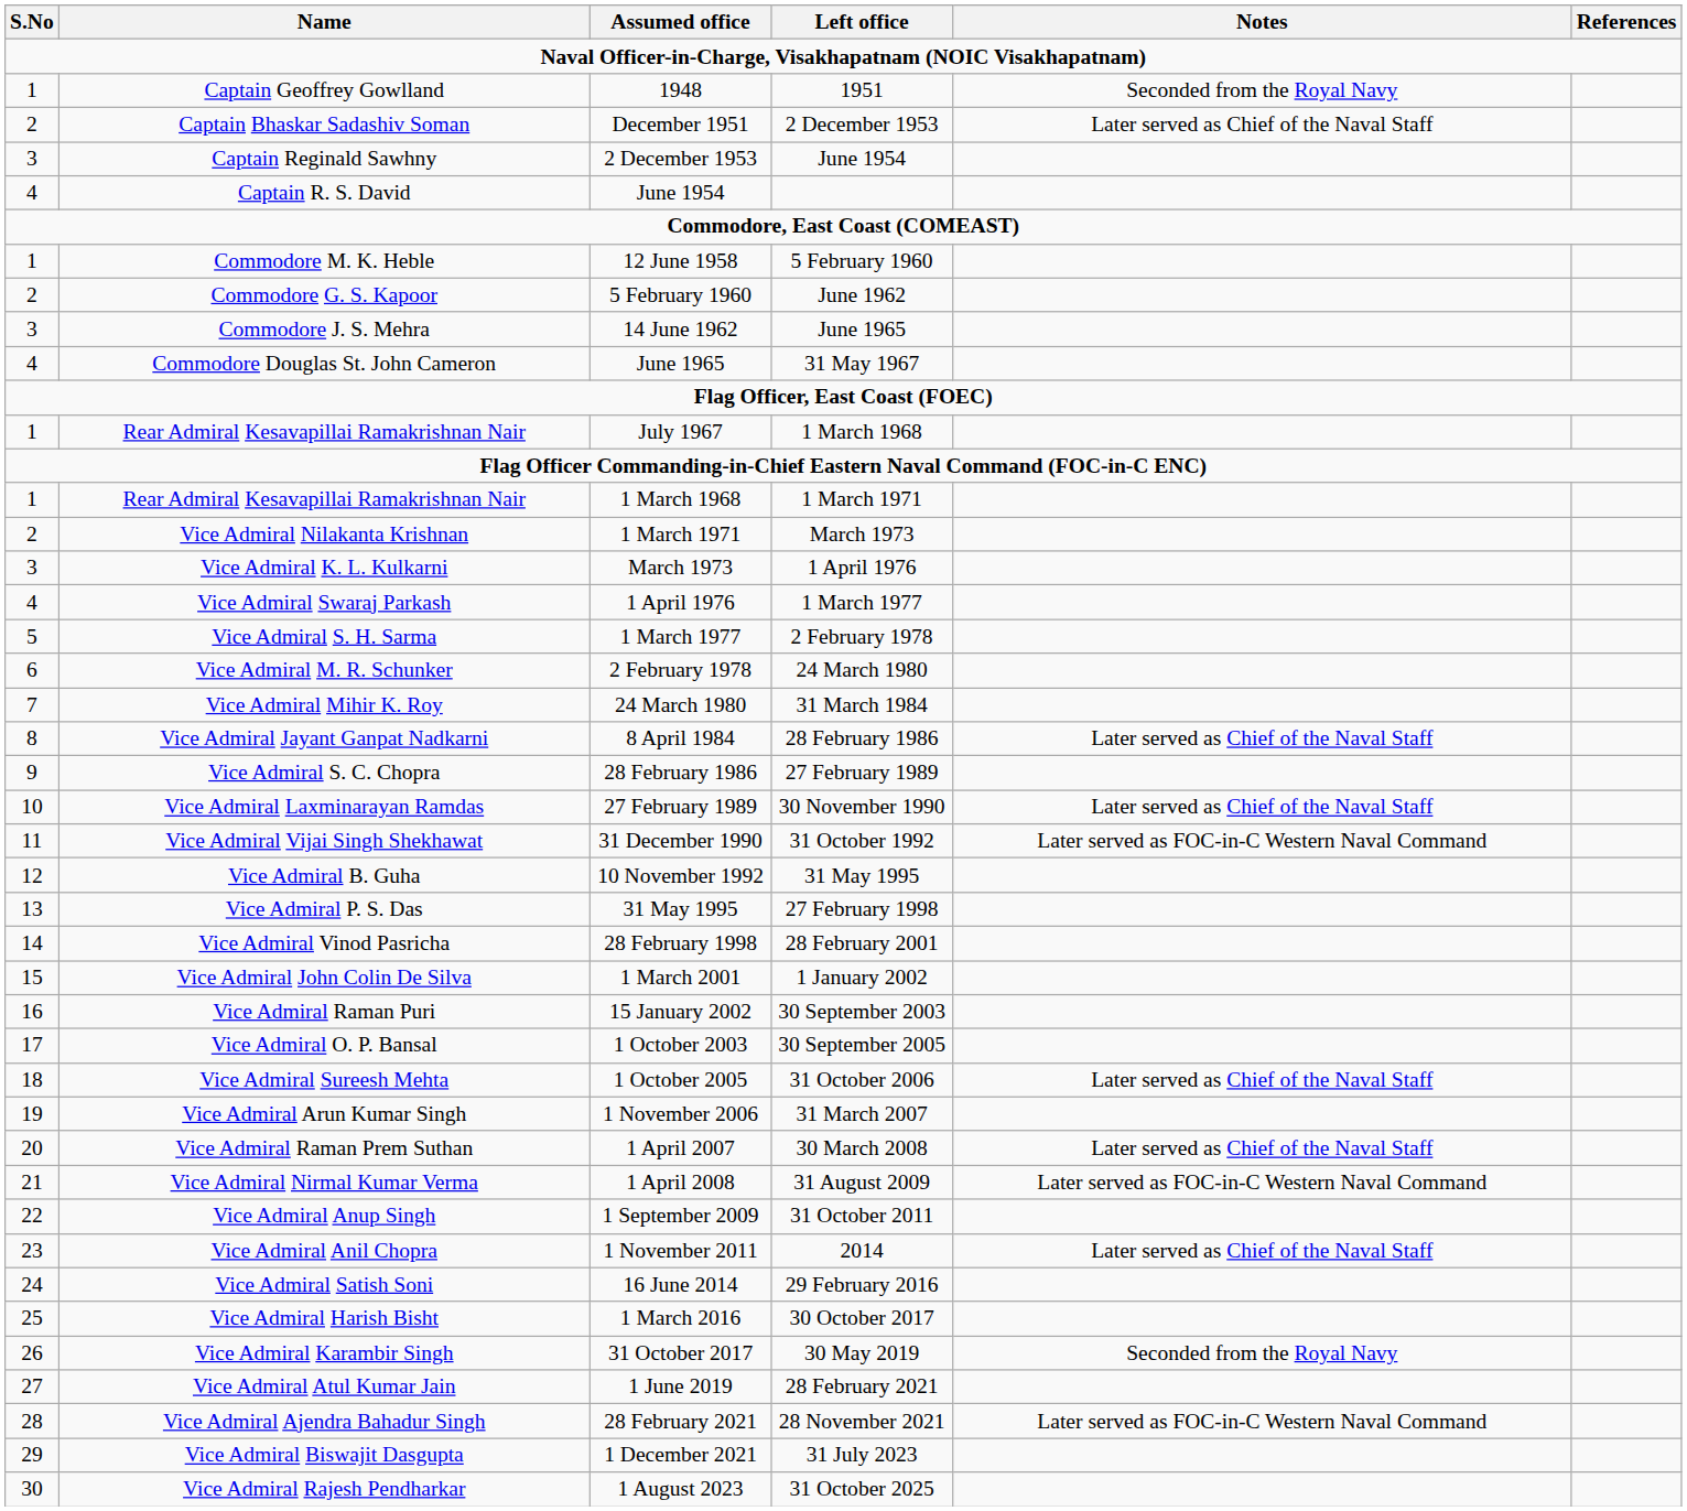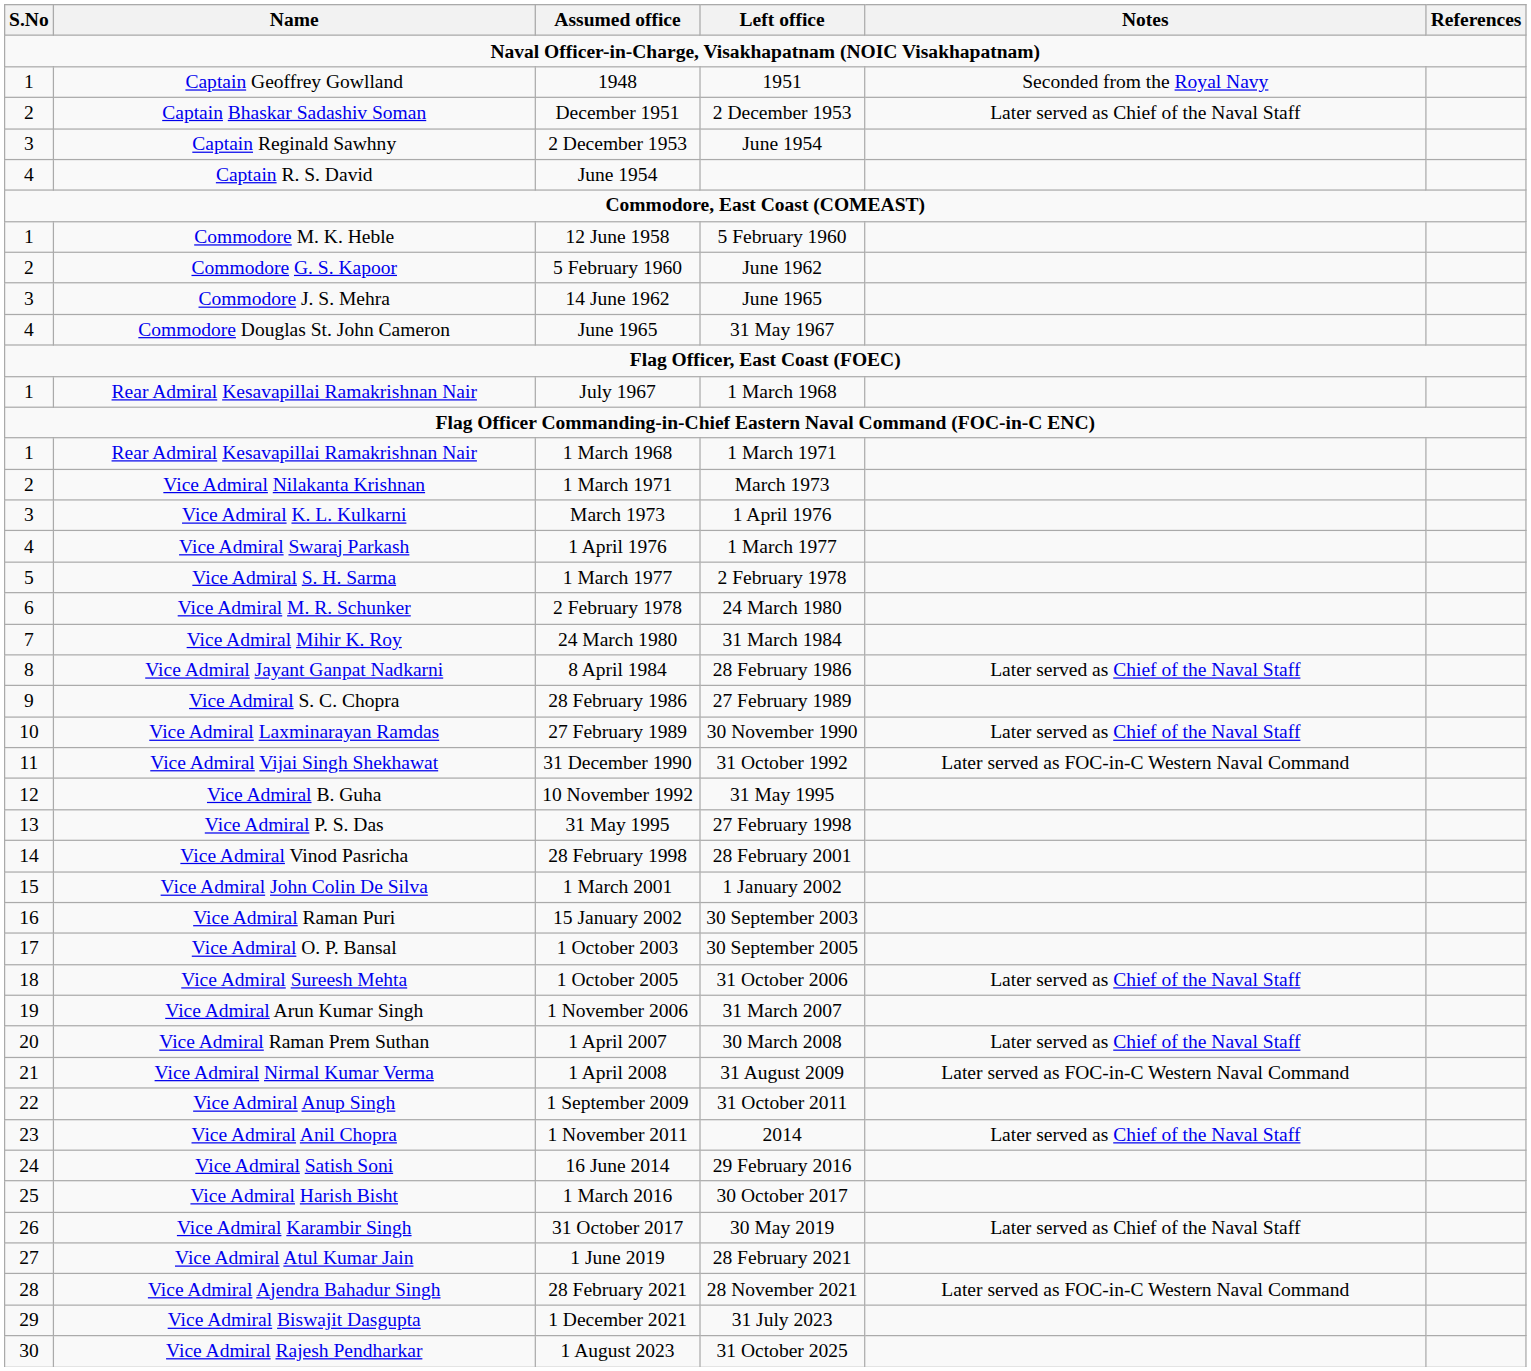31 October 2017 | Notes: Seconded from the Royal Navy -> Later served as Chief of the Naval Staff
